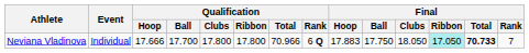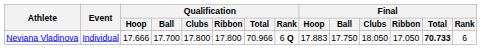Neviana Vladinova | Final / Ribbon: paleturquoise background -> no background
Neviana Vladinova | Final / Rank: 7 -> 6
